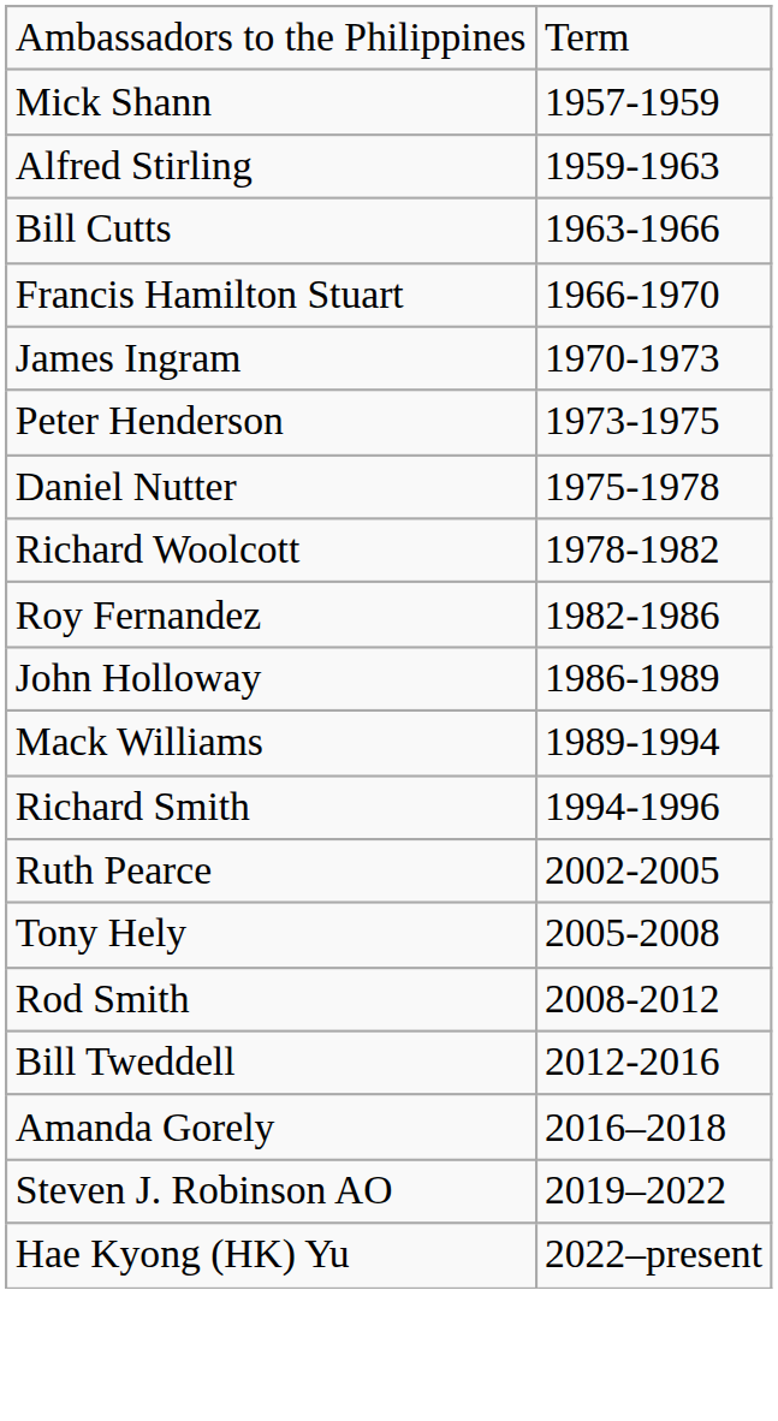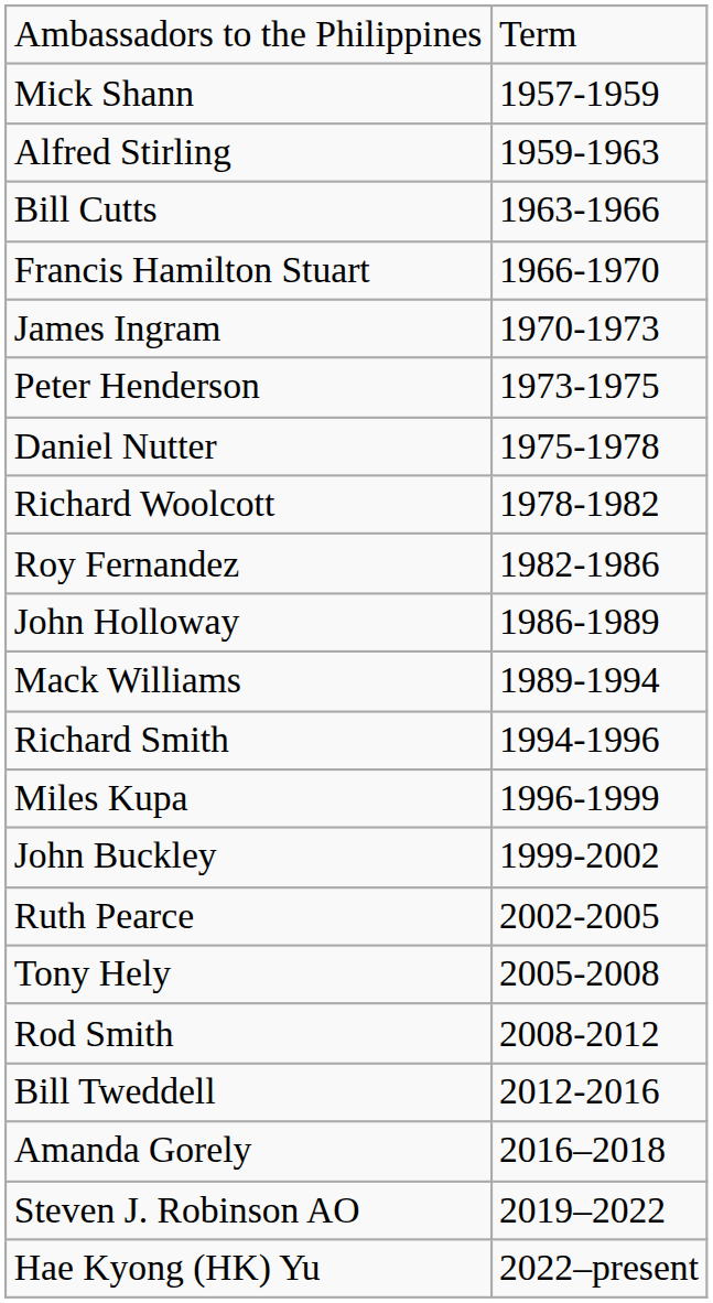+ row: Miles Kupa | 1996-1999
+ row: John Buckley | 1999-2002
